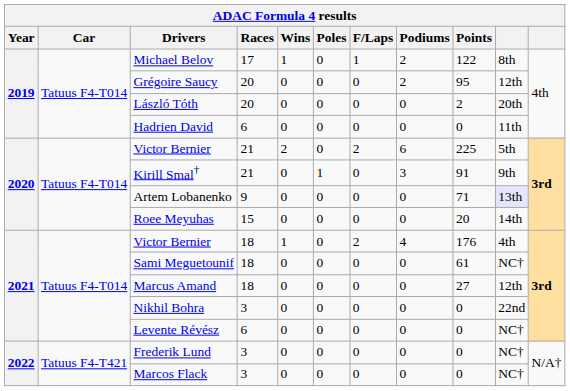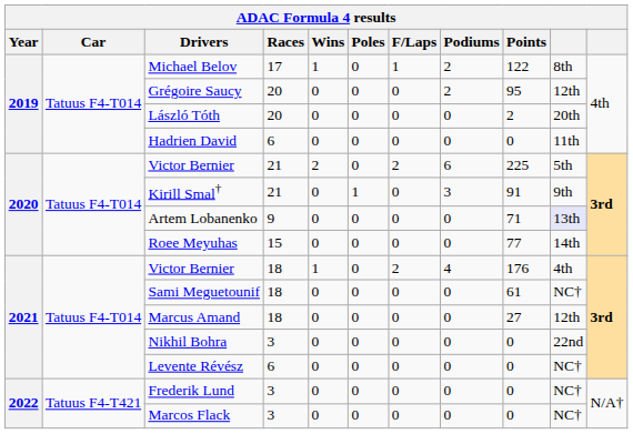Roee Meyuhas | Points: 20 -> 77
